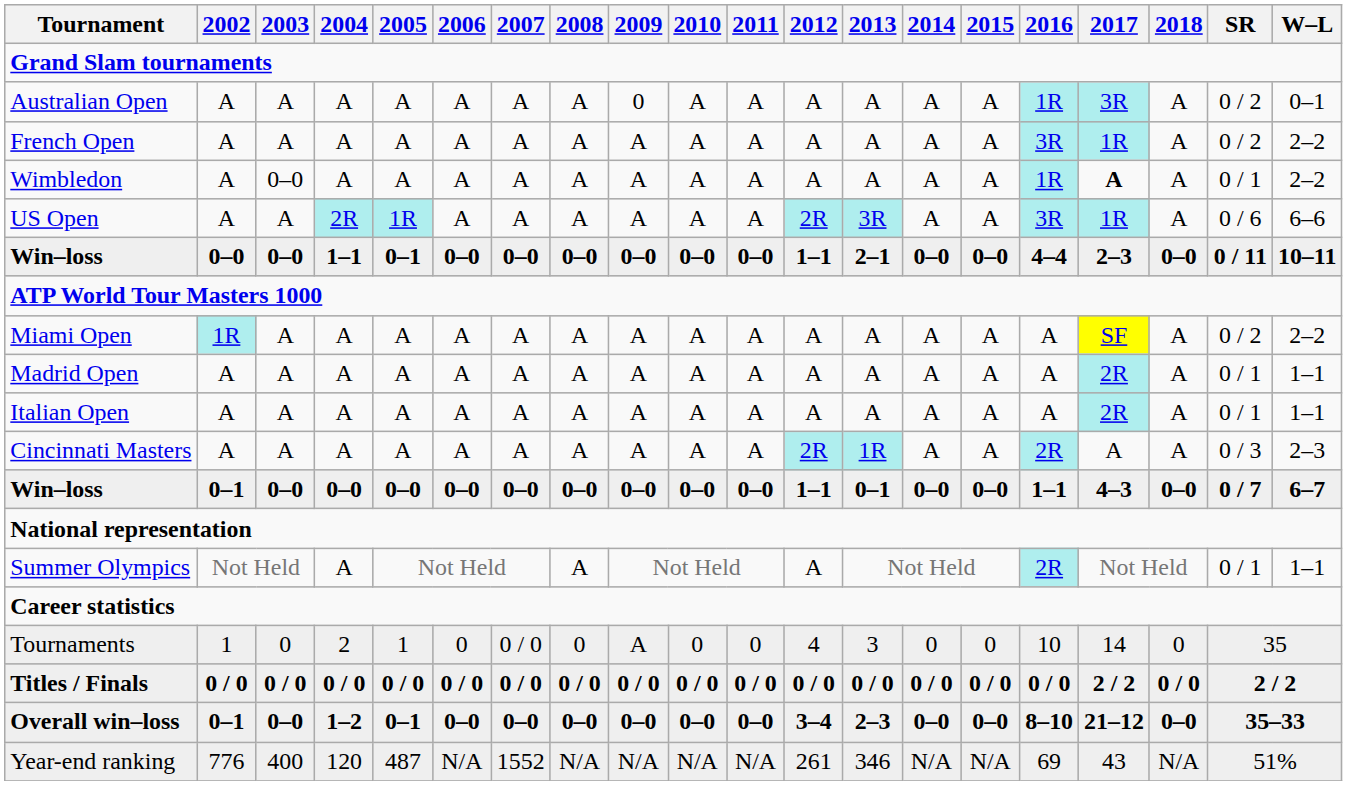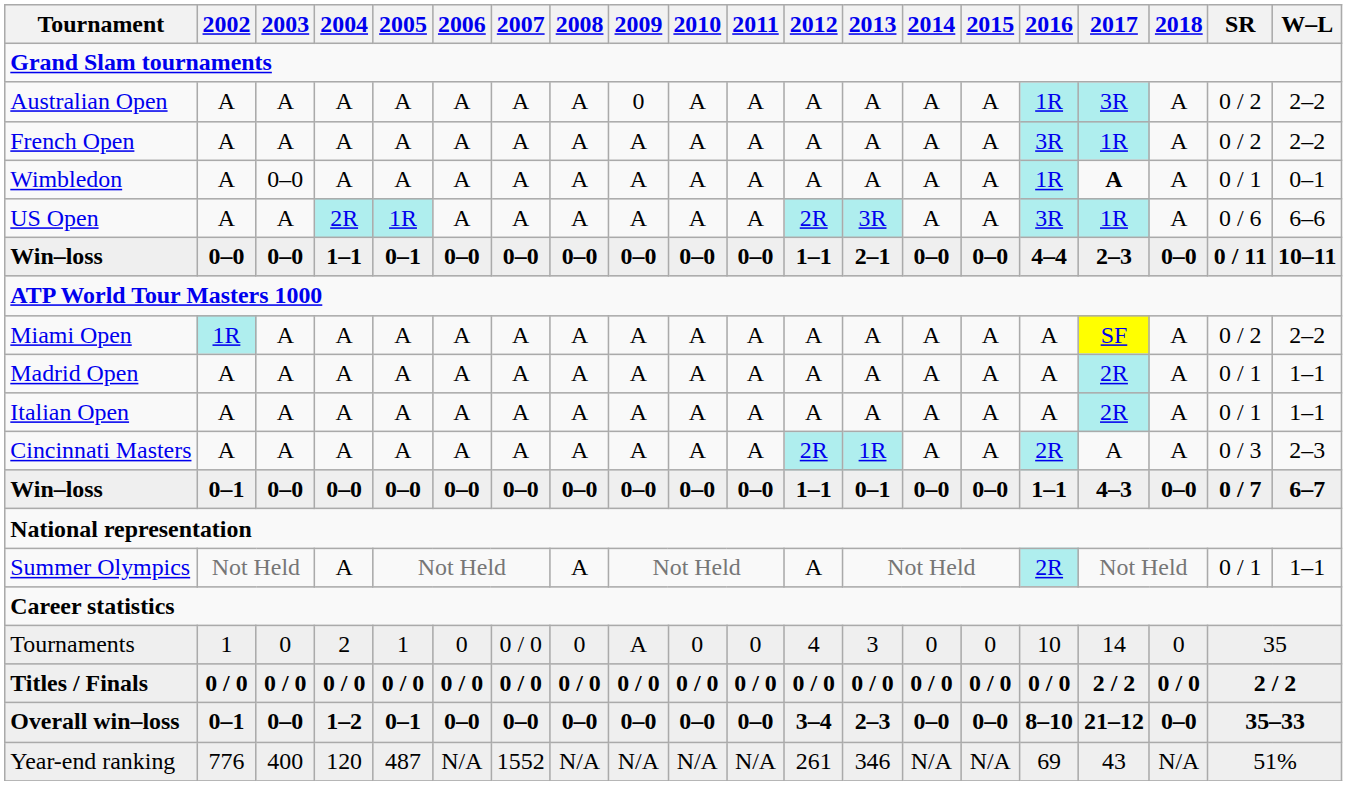Australian Open | W–L: 0–1 -> 2–2
Wimbledon | W–L: 2–2 -> 0–1
